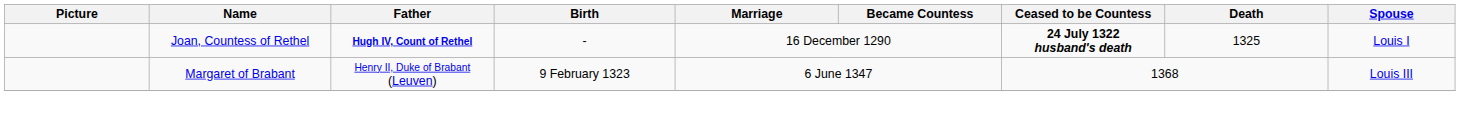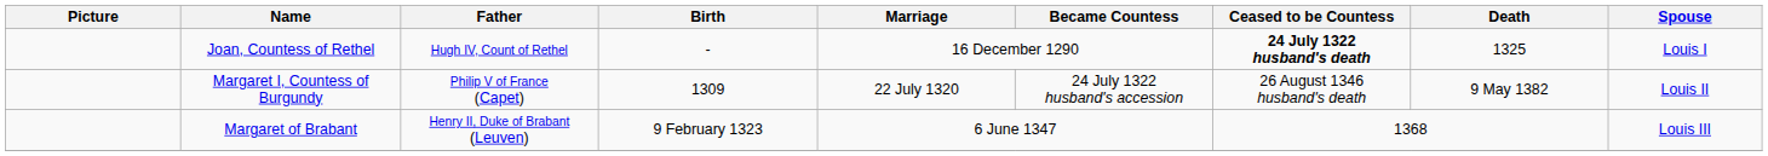Joan, Countess of Rethel | Father: bold -> normal
+ row: Margaret I, Countess of Burgundy | Philip V of France (Capet) | 1309 | 22 July 1320 | 24 July 1322 husband's accession | 26 August 1346 husband's death | 9 May 1382 | Louis II
